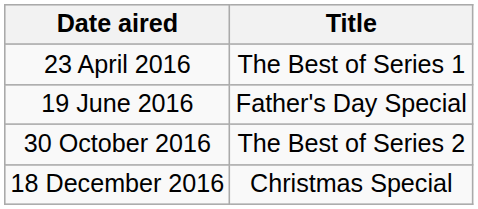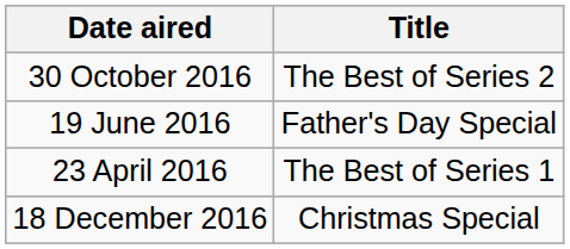rows swapped: 23 April 2016 <-> 30 October 2016
